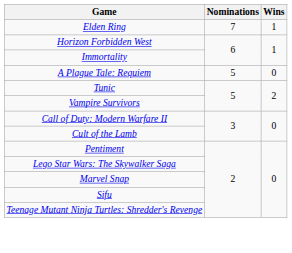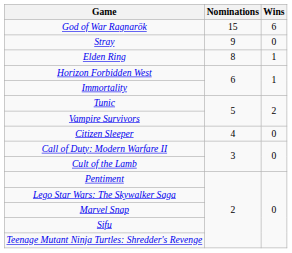+ row: God of War Ragnarök | 15 | 6
+ row: Stray | 9 | 0
Elden Ring | Nominations: 7 -> 8
- row: A Plague Tale: Requiem | 5 | 0
+ row: Citizen Sleeper | 4 | 0
